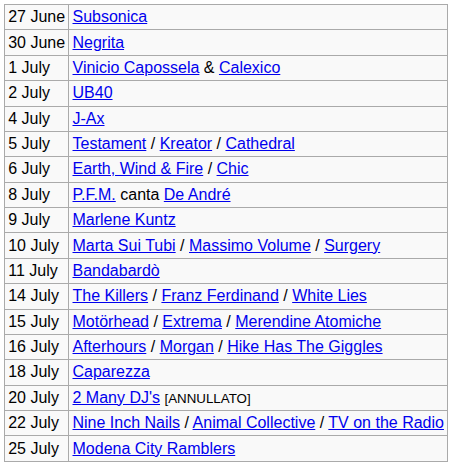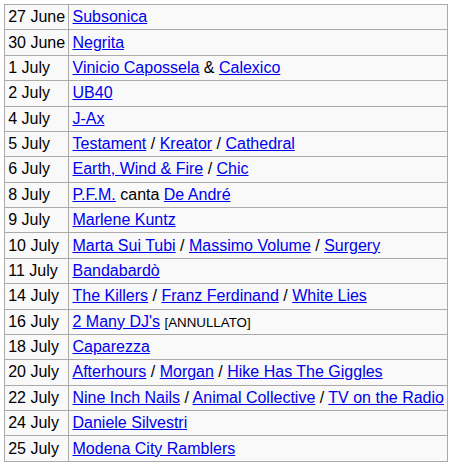- row: 15 July | Motörhead / Extrema / Merendine Atomiche
16 July | column 2: Afterhours / Morgan / Hike Has The Giggles -> 2 Many DJ's [ANNULLATO]
20 July | column 2: 2 Many DJ's [ANNULLATO] -> Afterhours / Morgan / Hike Has The Giggles
+ row: 24 July | Daniele Silvestri
